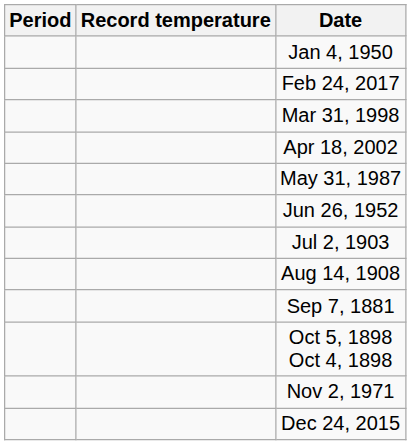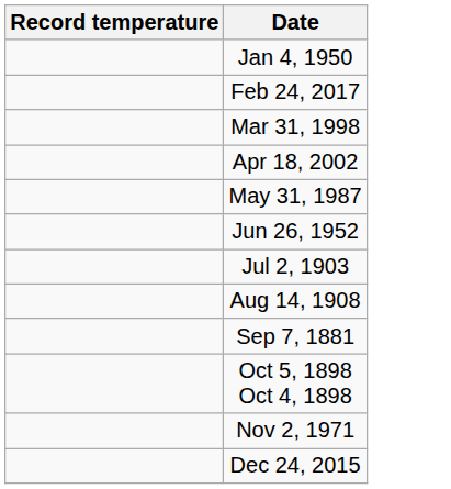- column: Period
